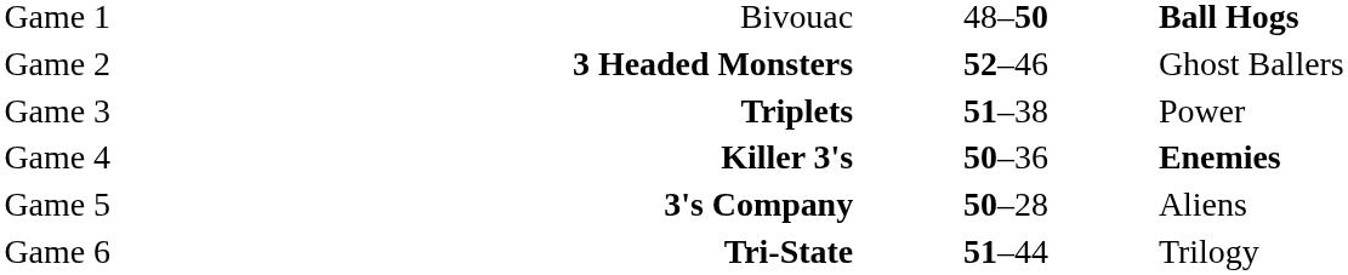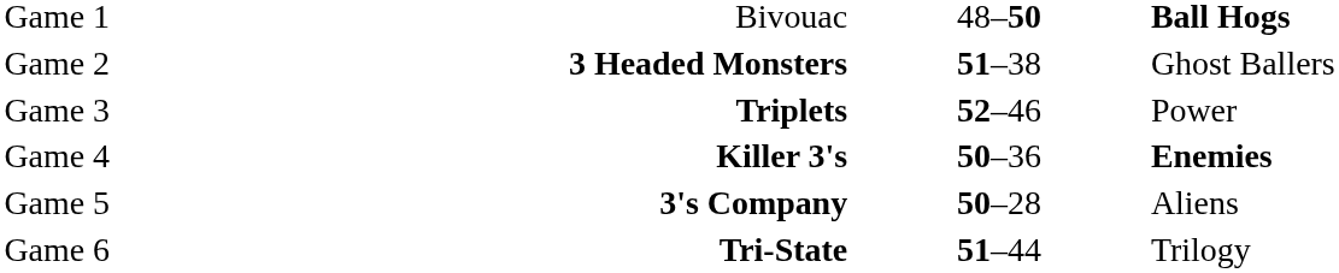Game 2 | column 3: 52–46 -> 51–38
Game 3 | column 3: 51–38 -> 52–46
